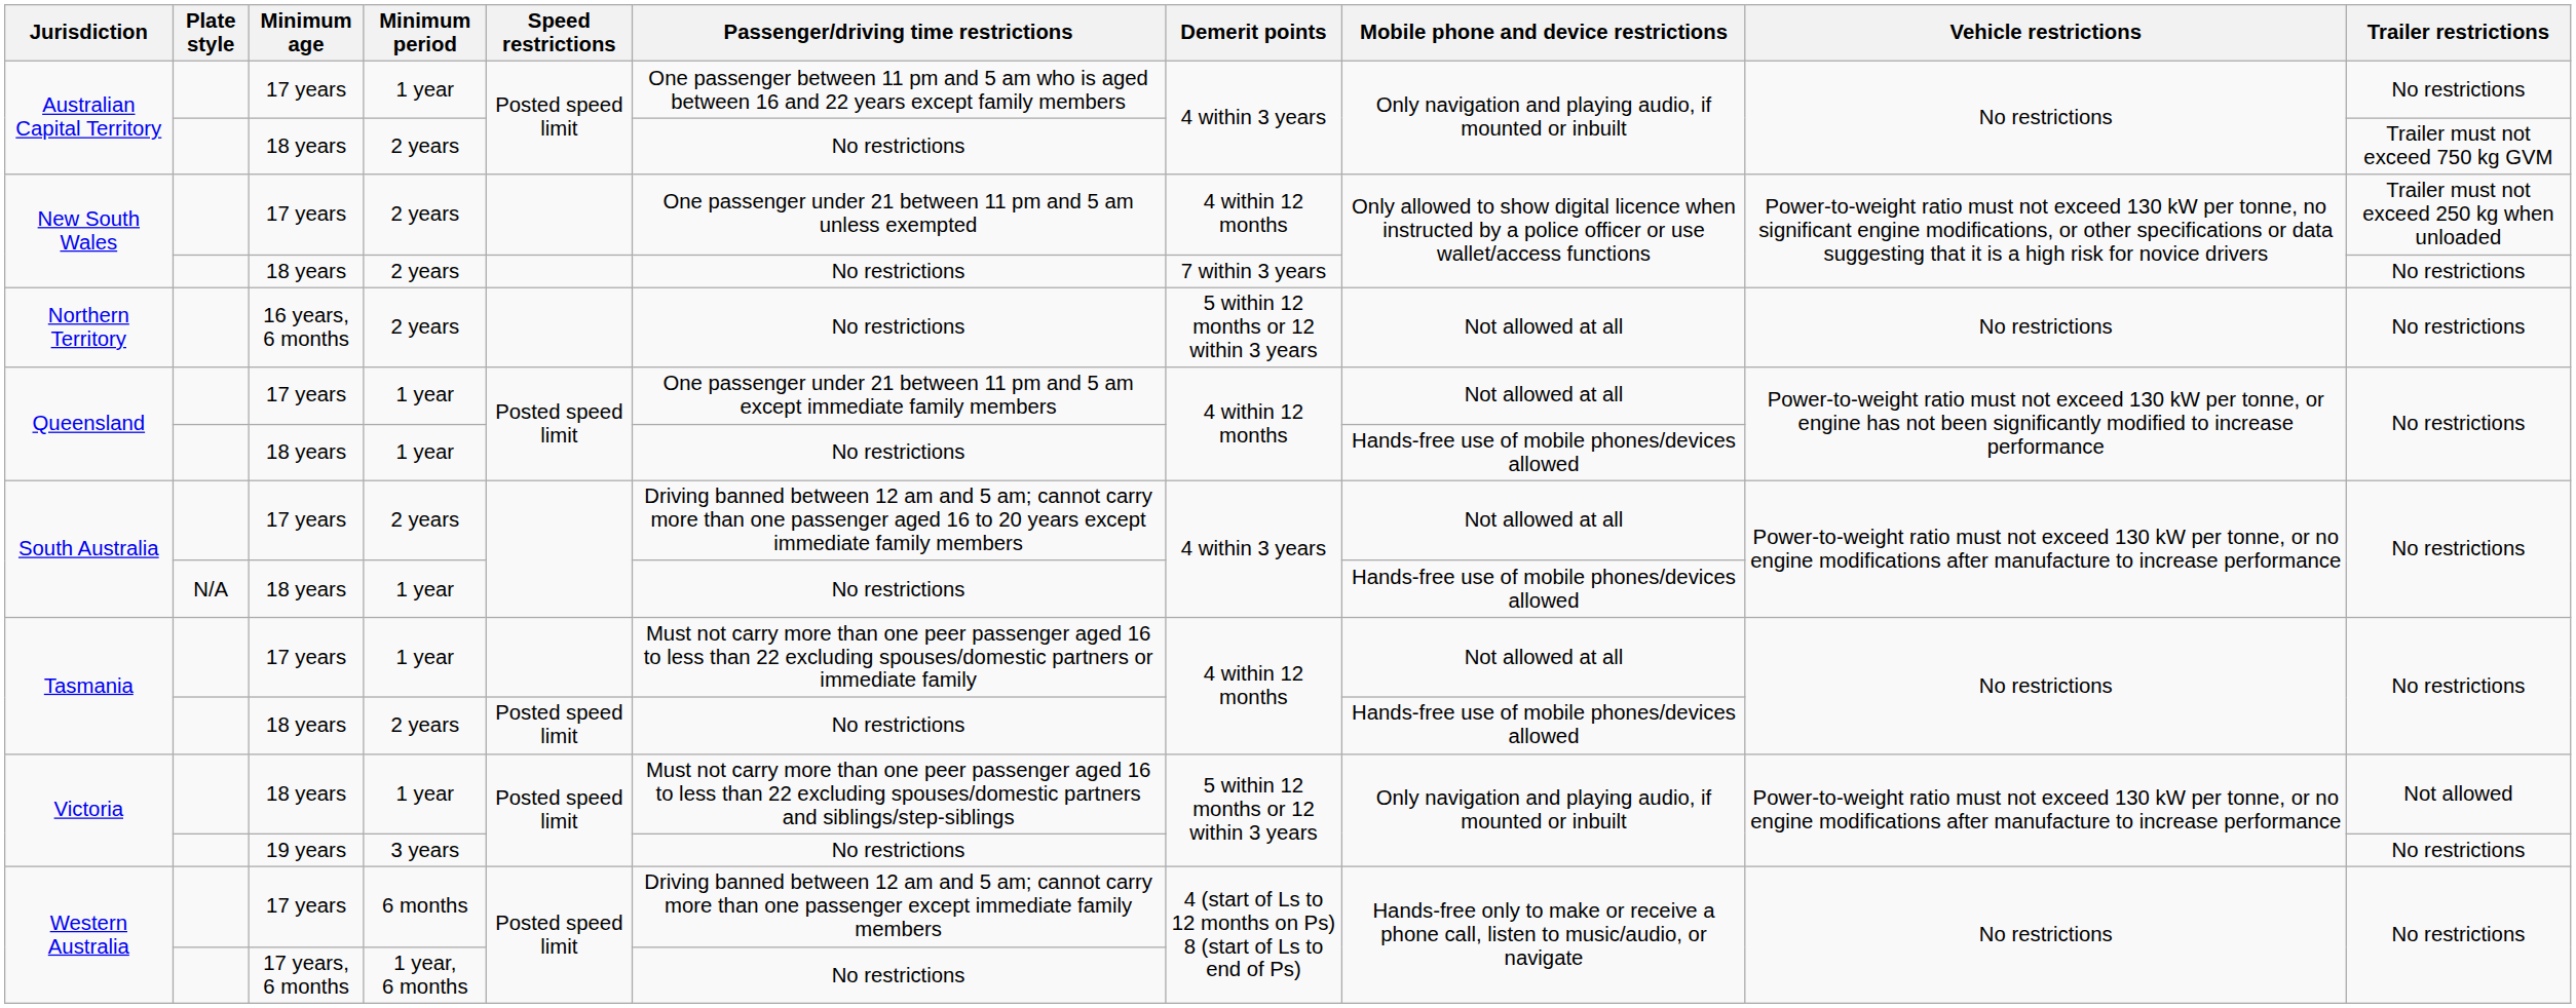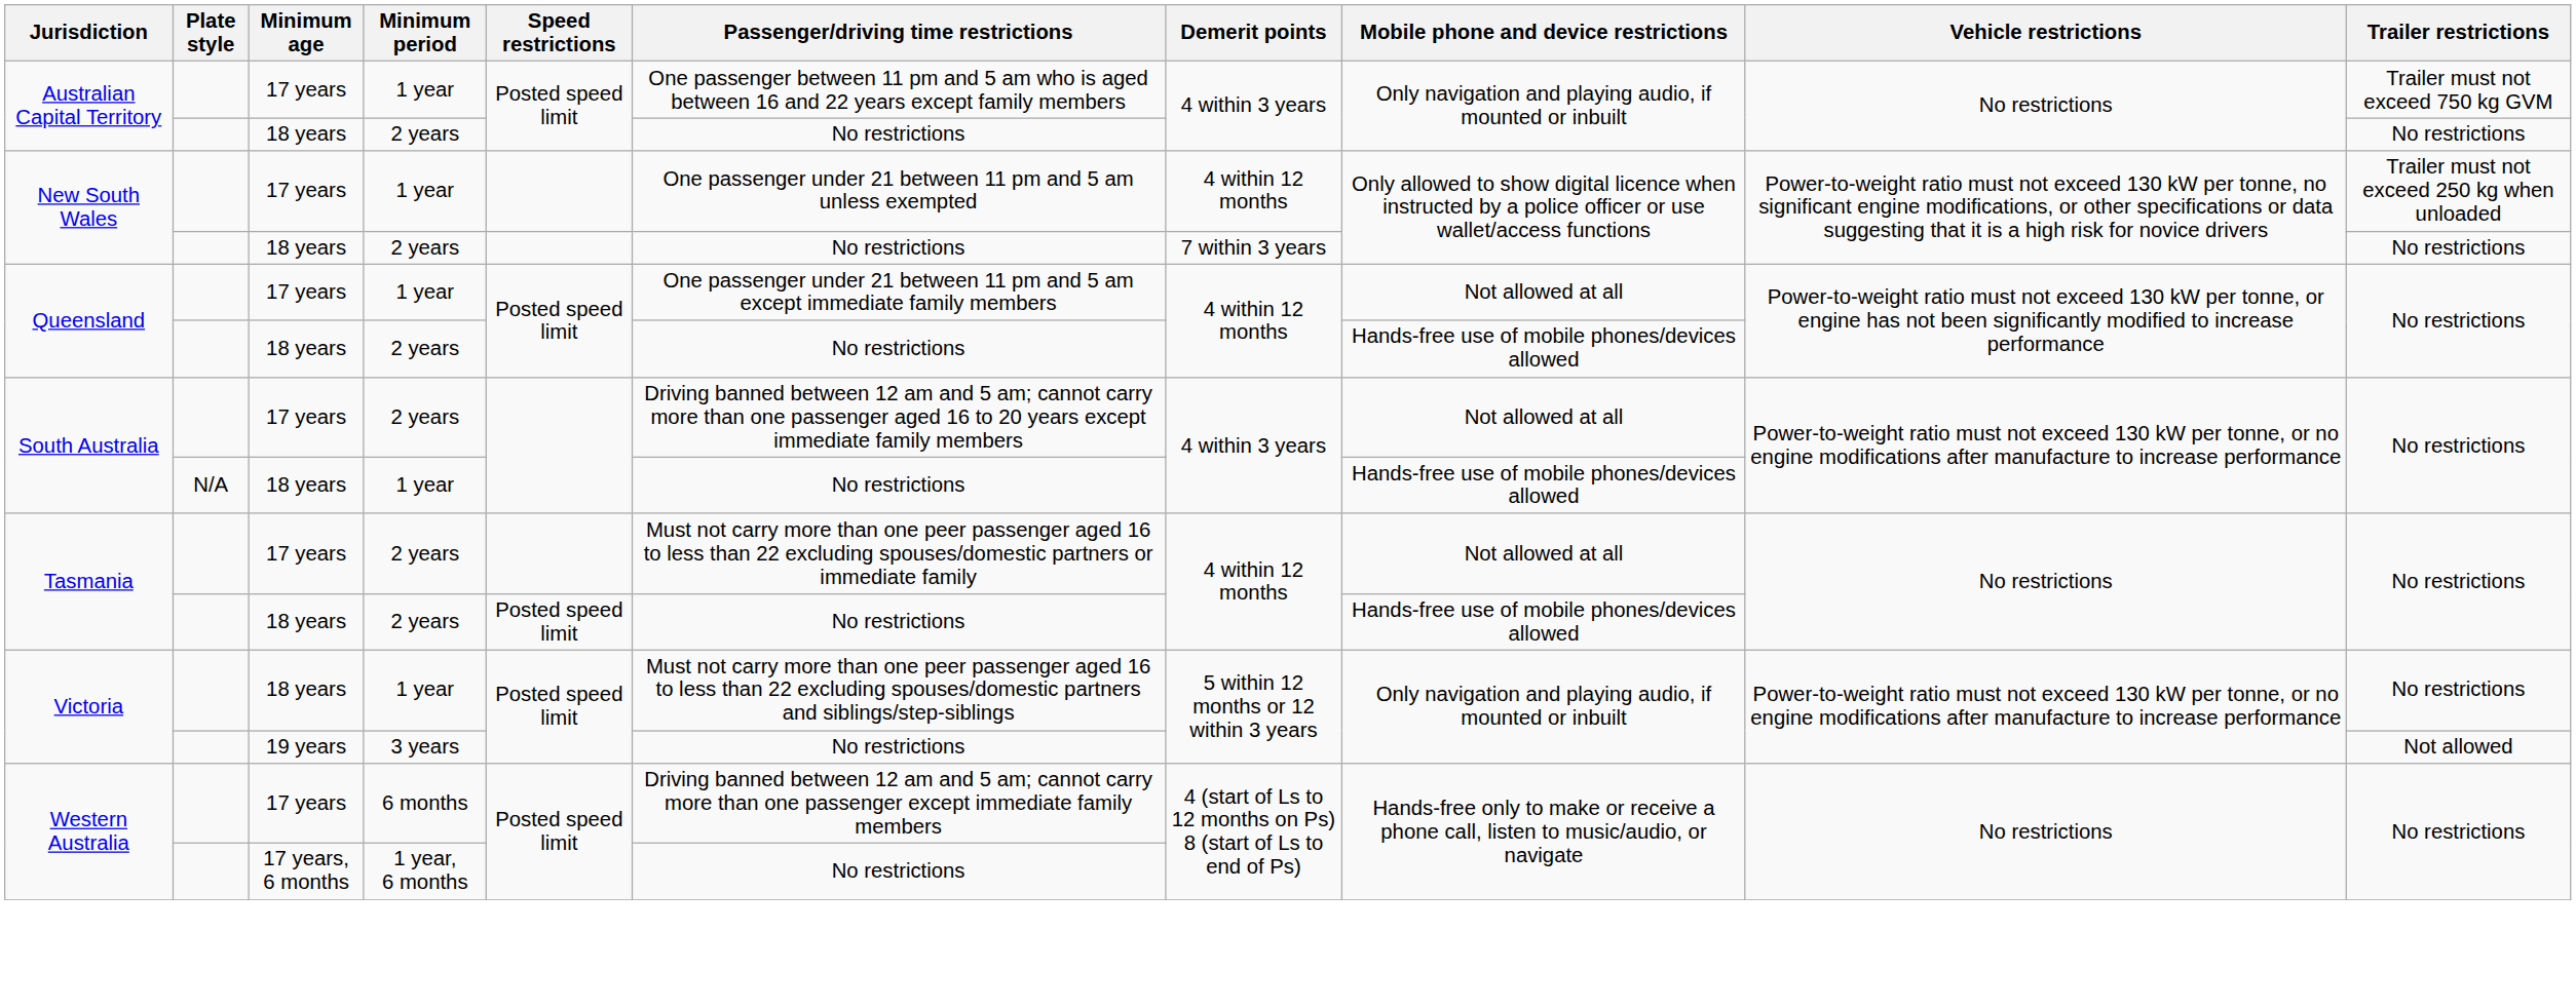Australian Capital Territory / 17 years | Trailer restrictions: No restrictions -> Trailer must not exceed 750 kg GVM
Australian Capital Territory / 18 years | Trailer restrictions: Trailer must not exceed 750 kg GVM -> No restrictions
New South Wales / 17 years | Minimum period: 2 years -> 1 year
- row: Northern Territory | 16 years, 6 months | 2 years | No restrictions | 5 within 12 months or 12 within 3 years | Not allowed at all | No restrictions | No restrictions
Queensland / 18 years | Minimum period: 1 year -> 2 years
Tasmania / 17 years | Minimum period: 1 year -> 2 years
Victoria / 18 years | Trailer restrictions: Not allowed -> No restrictions
Victoria / 19 years | Trailer restrictions: No restrictions -> Not allowed
